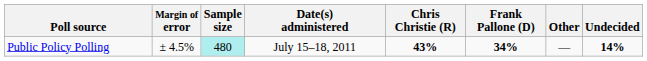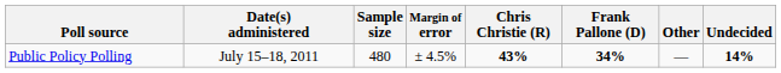columns swapped: Date(s) administered <-> Margin of error
Public Policy Polling | Sample size: paleturquoise background -> no background
